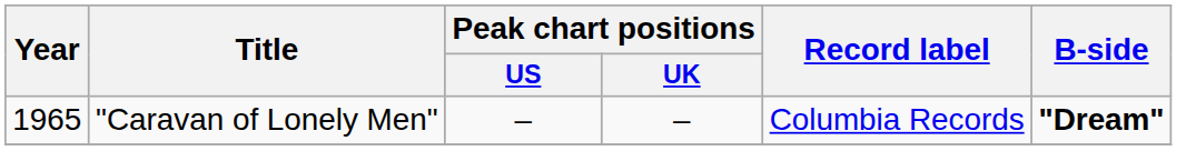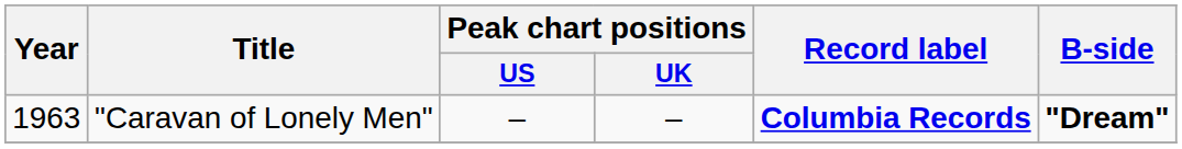"Caravan of Lonely Men" | Year: 1965 -> 1963
"Caravan of Lonely Men" | Record label: normal -> bold
